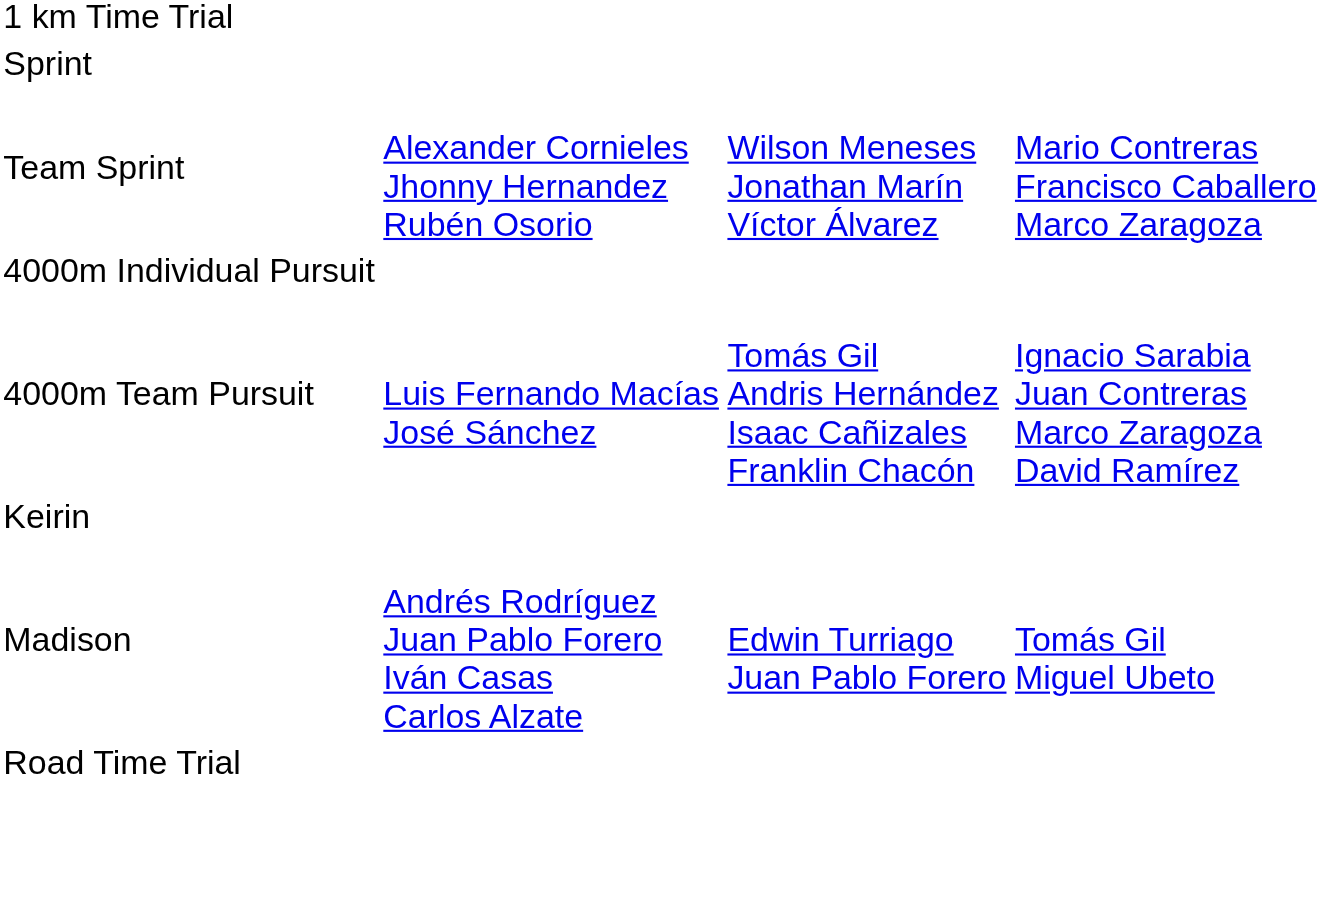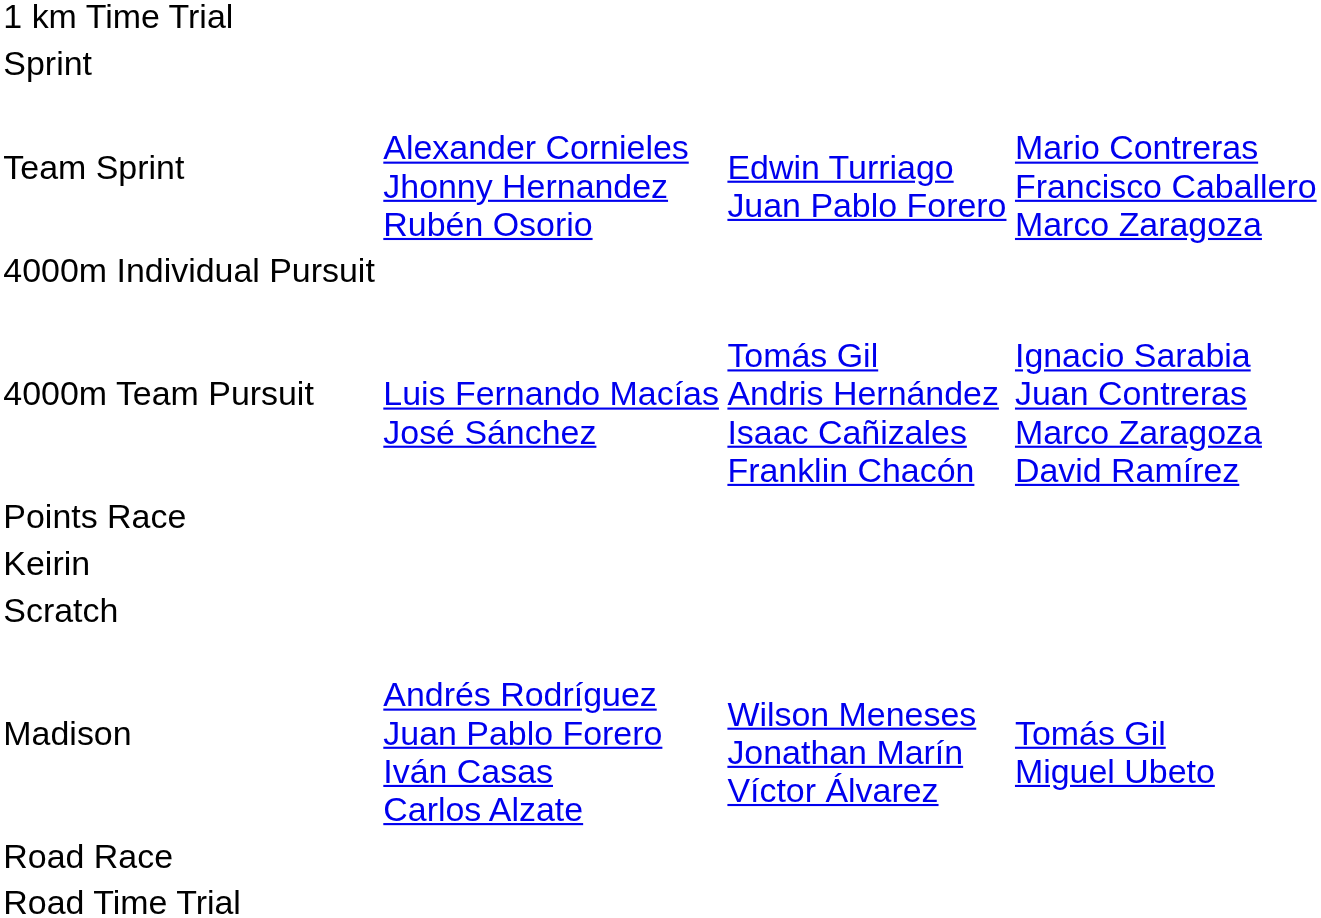Team Sprint | column 3: Wilson Meneses Jonathan Marín Víctor Álvarez -> Edwin Turriago Juan Pablo Forero
+ row: Points Race
+ row: Scratch
Madison | column 3: Edwin Turriago Juan Pablo Forero -> Wilson Meneses Jonathan Marín Víctor Álvarez
+ row: Road Race
